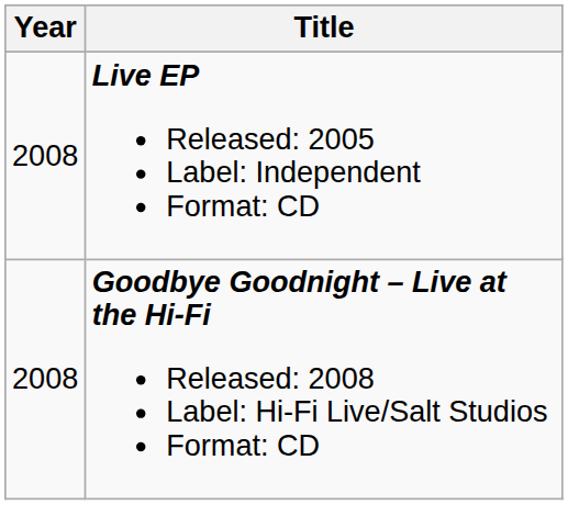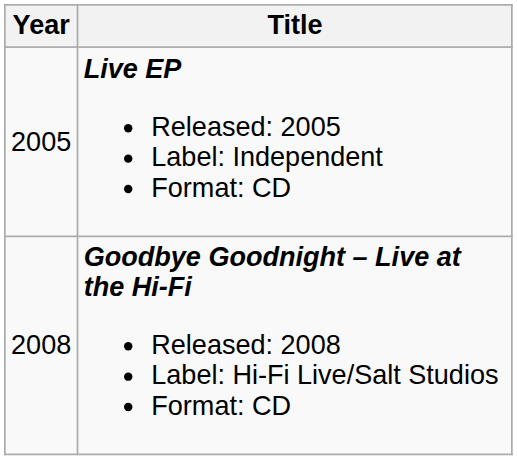Live EP Released: 2005 Label: Independent Format: CD | Year: 2008 -> 2005
